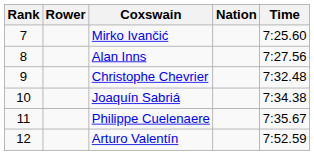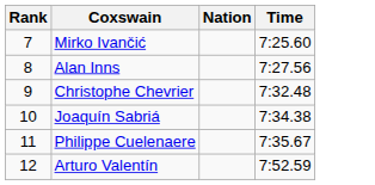- column: Rower
